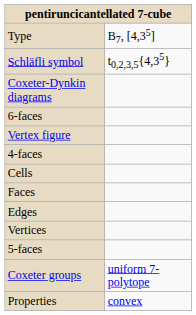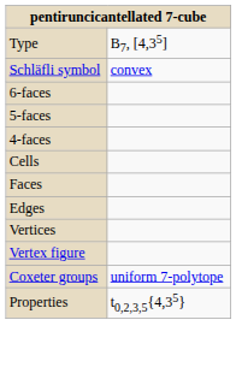Schläfli symbol | column 2: t0,2,3,5{4,35} -> convex
- row: Coxeter-Dynkin diagrams
rows swapped: 5-faces <-> Vertex figure
Properties | column 2: convex -> t0,2,3,5{4,35}
